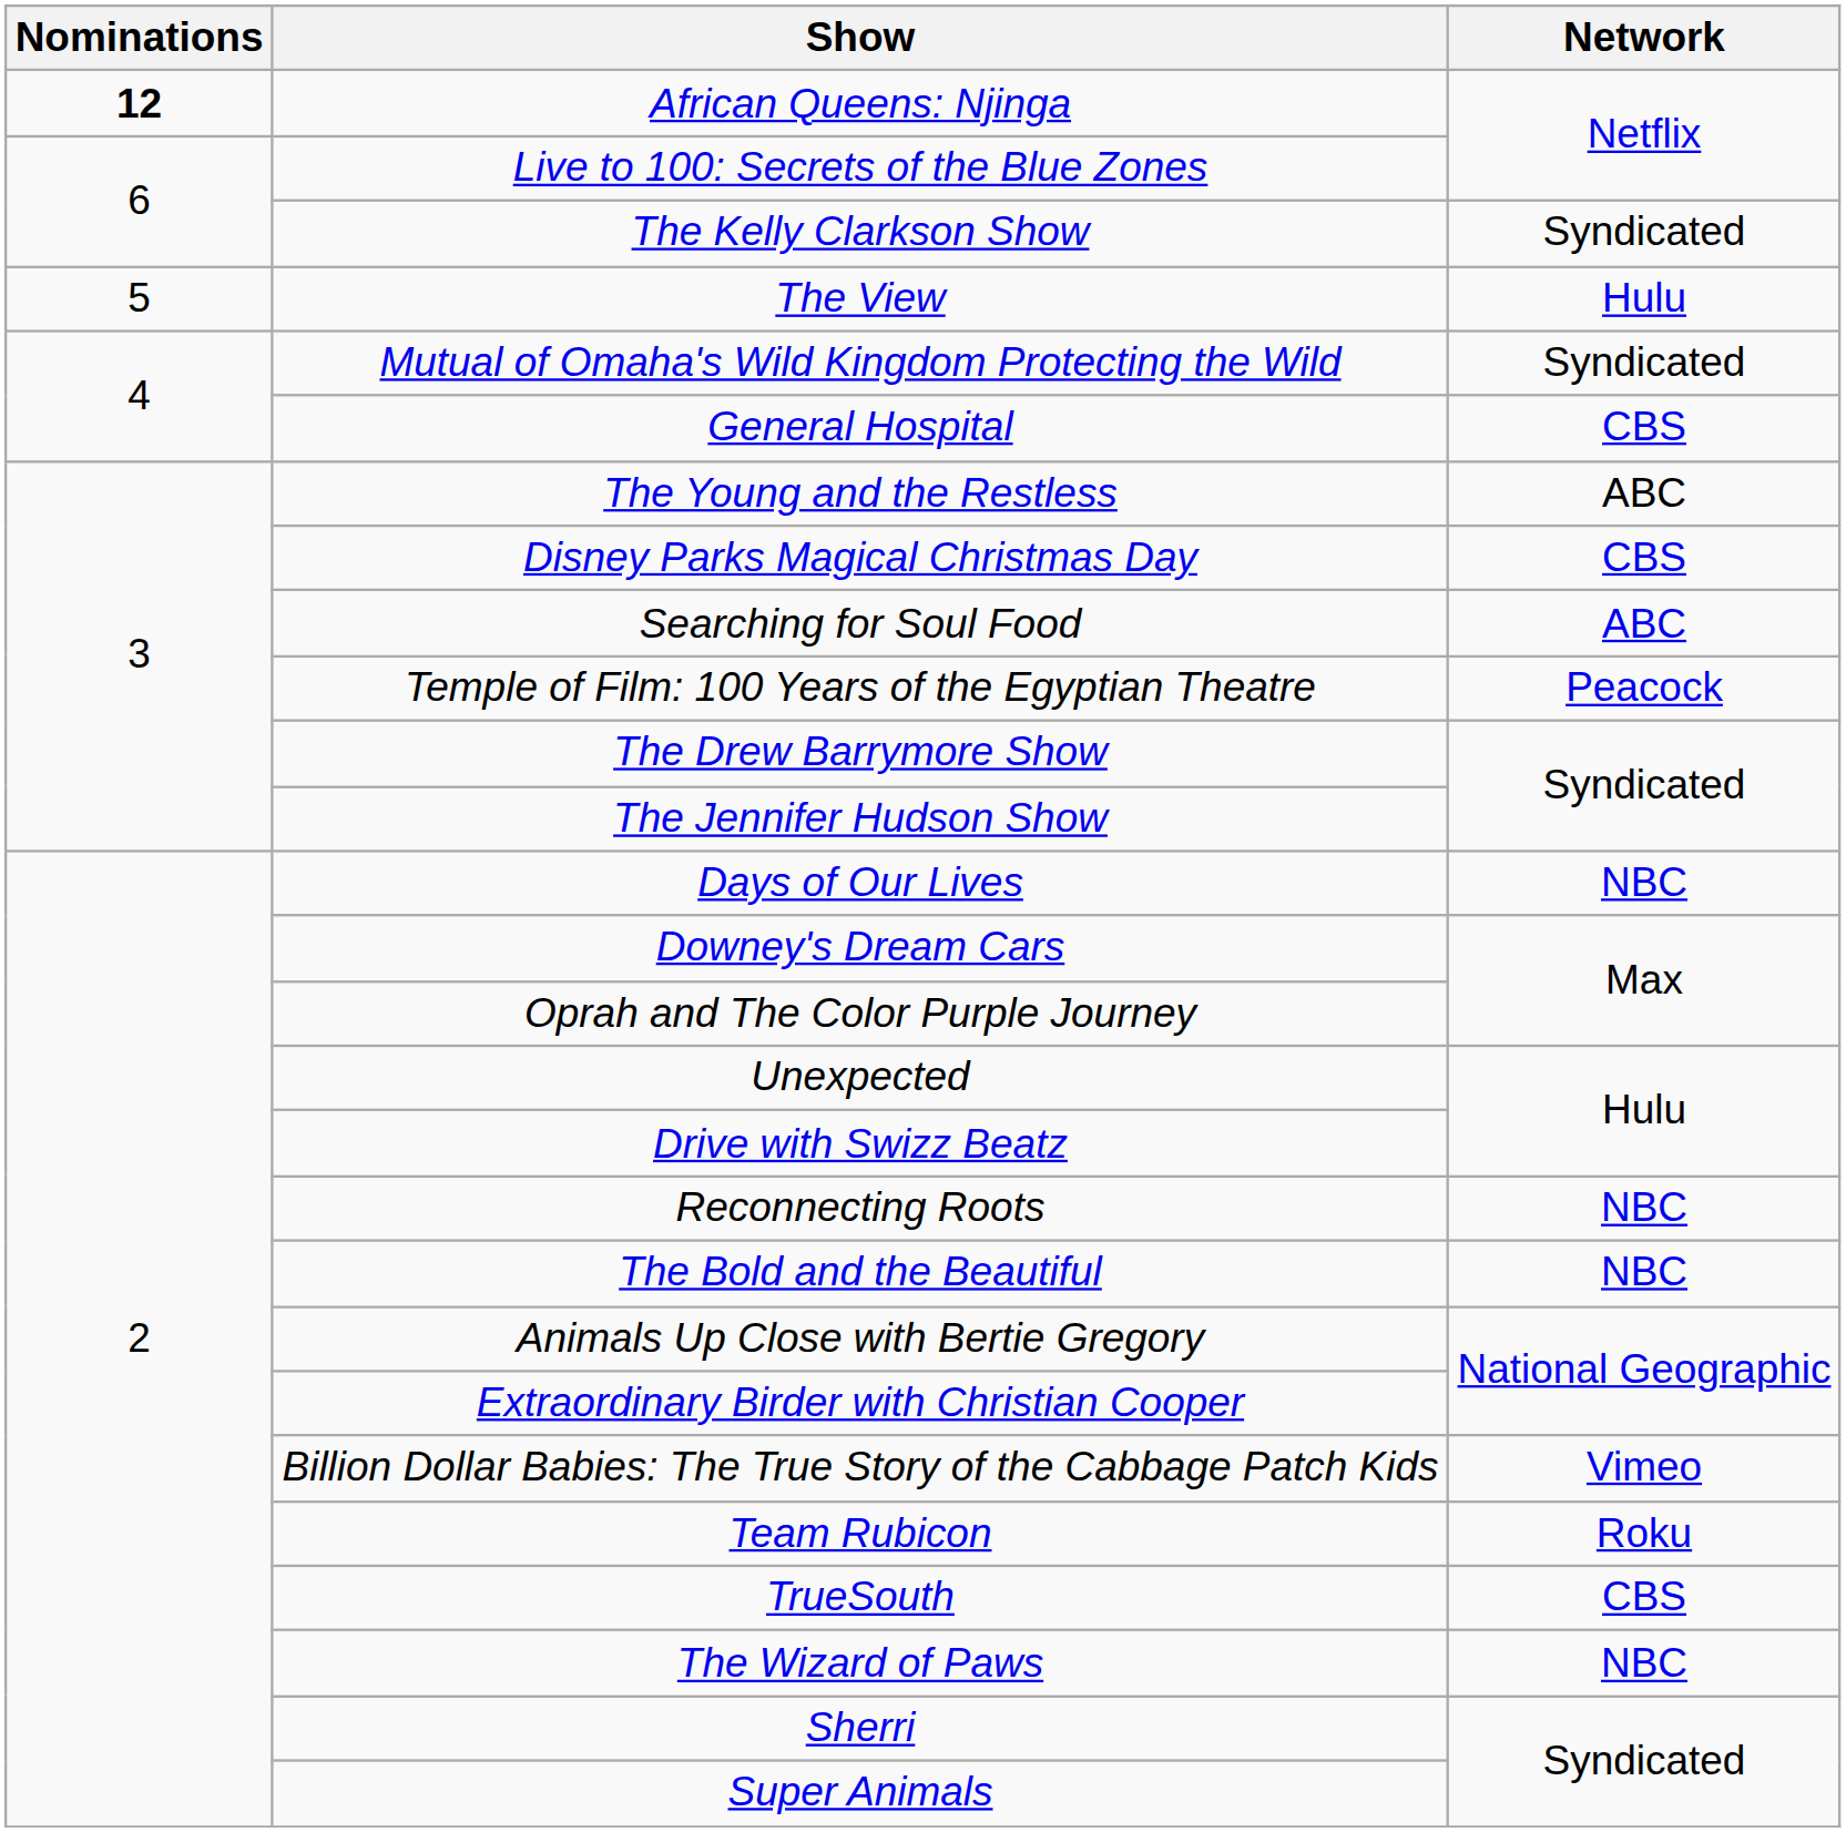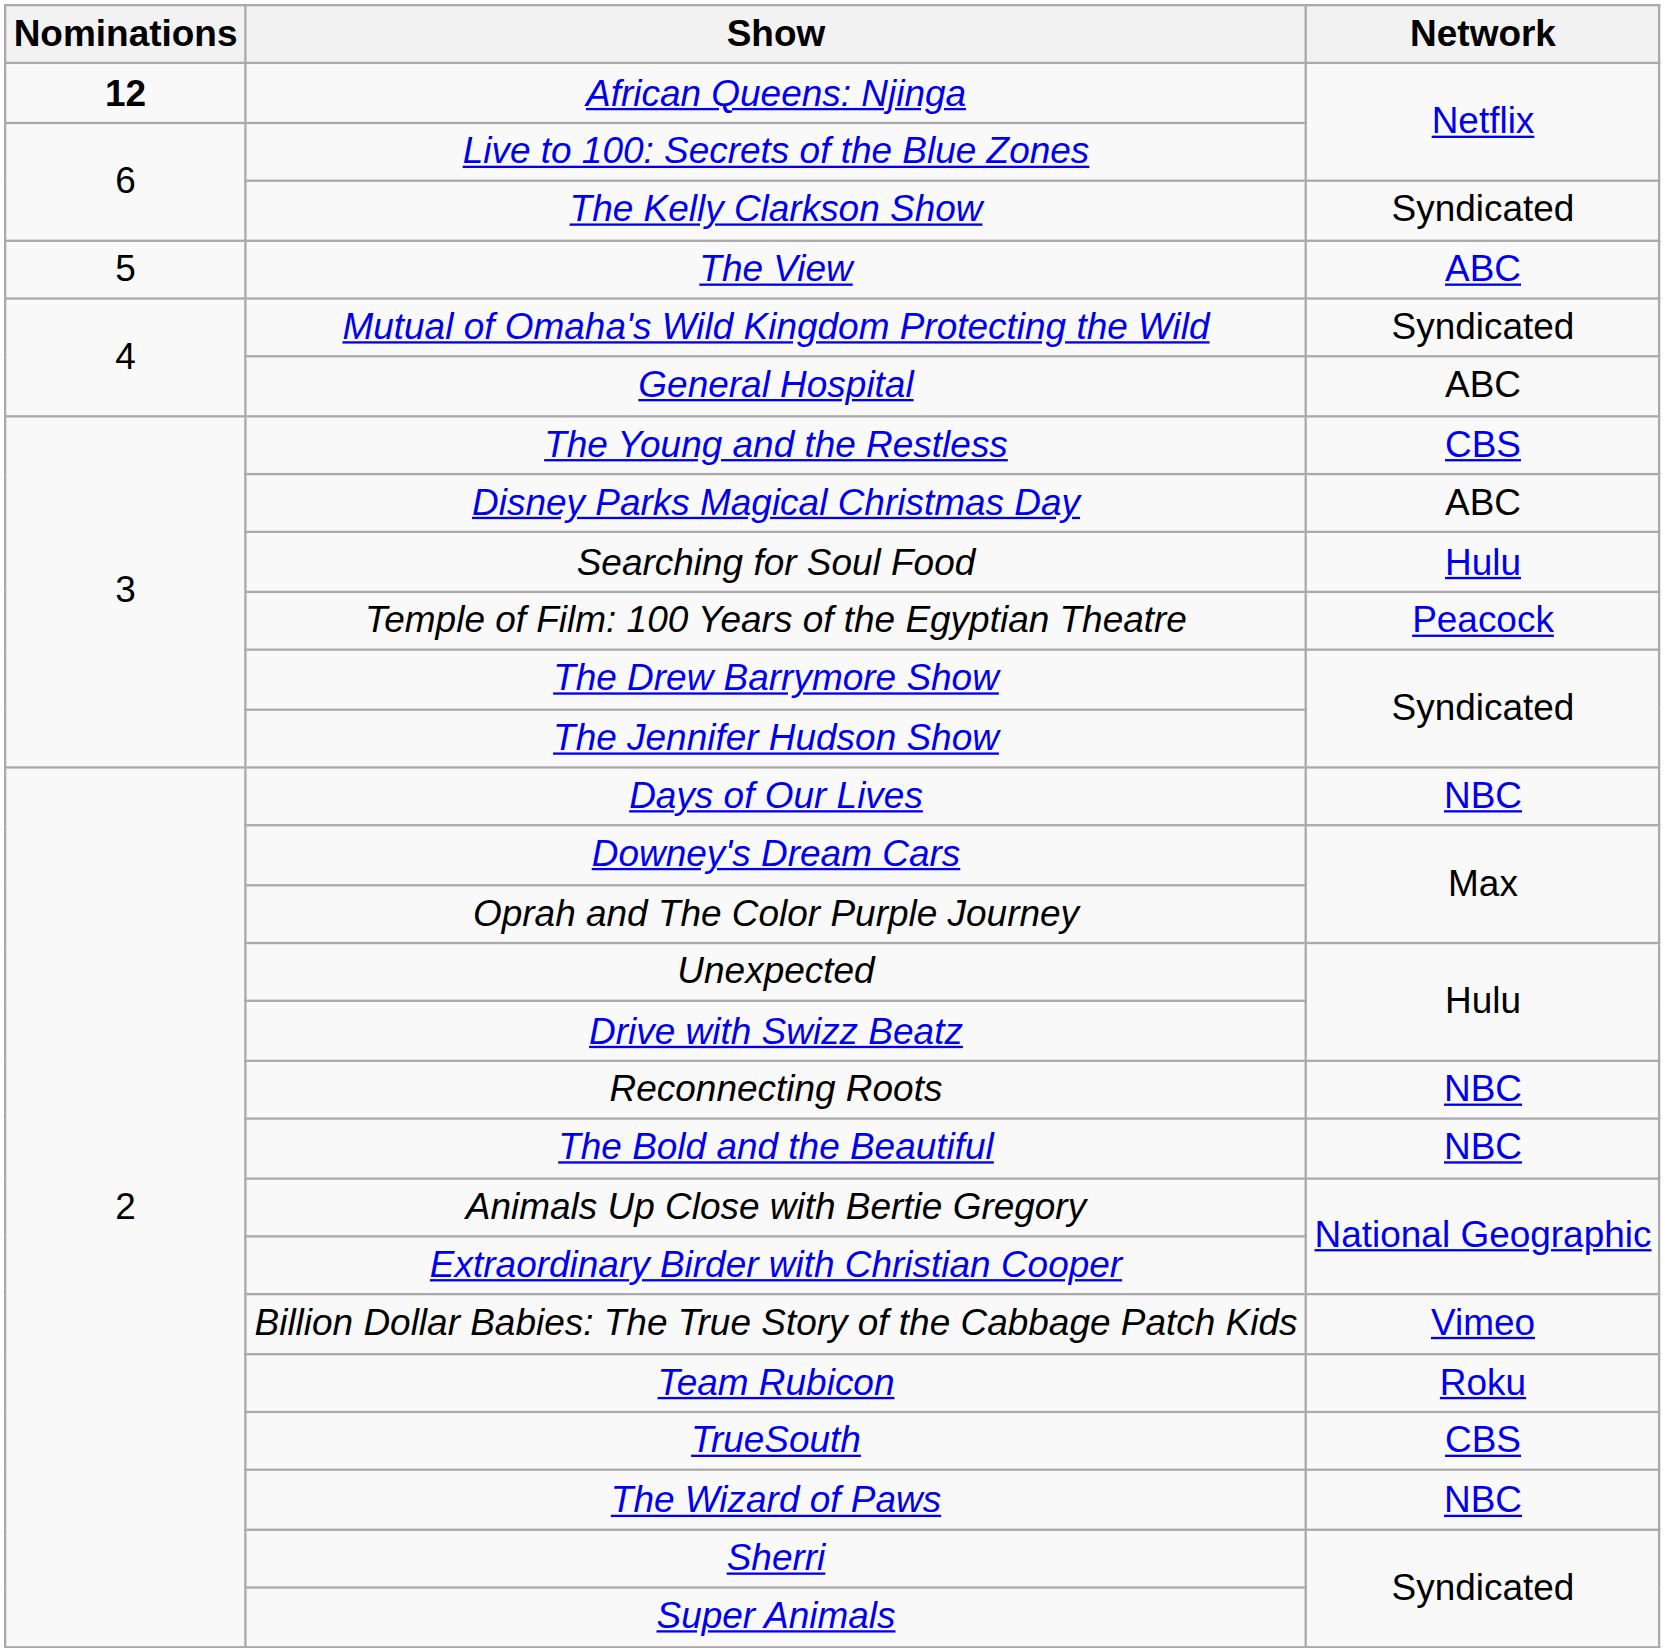The View | Network: Hulu -> ABC
General Hospital | Network: CBS -> ABC
The Young and the Restless | Network: ABC -> CBS
Disney Parks Magical Christmas Day | Network: CBS -> ABC
Searching for Soul Food | Network: ABC -> Hulu
